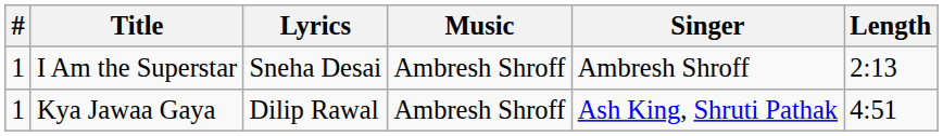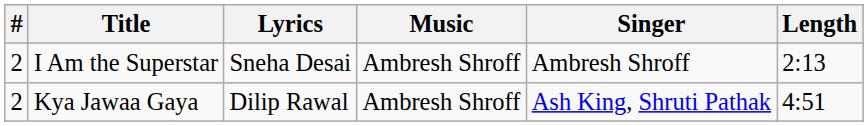I Am the Superstar | #: 1 -> 2
Kya Jawaa Gaya | #: 1 -> 2
